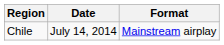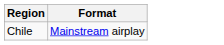- column: Date | July 14, 2014
